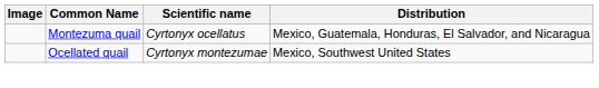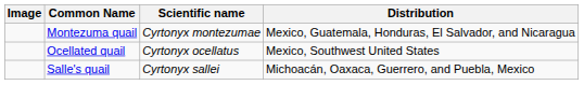Montezuma quail | Scientific name: Cyrtonyx ocellatus -> Cyrtonyx montezumae
Ocellated quail | Scientific name: Cyrtonyx montezumae -> Cyrtonyx ocellatus
+ row: Salle's quail | Cyrtonyx sallei | Michoacán, Oaxaca, Guerrero, and Puebla, Mexico
